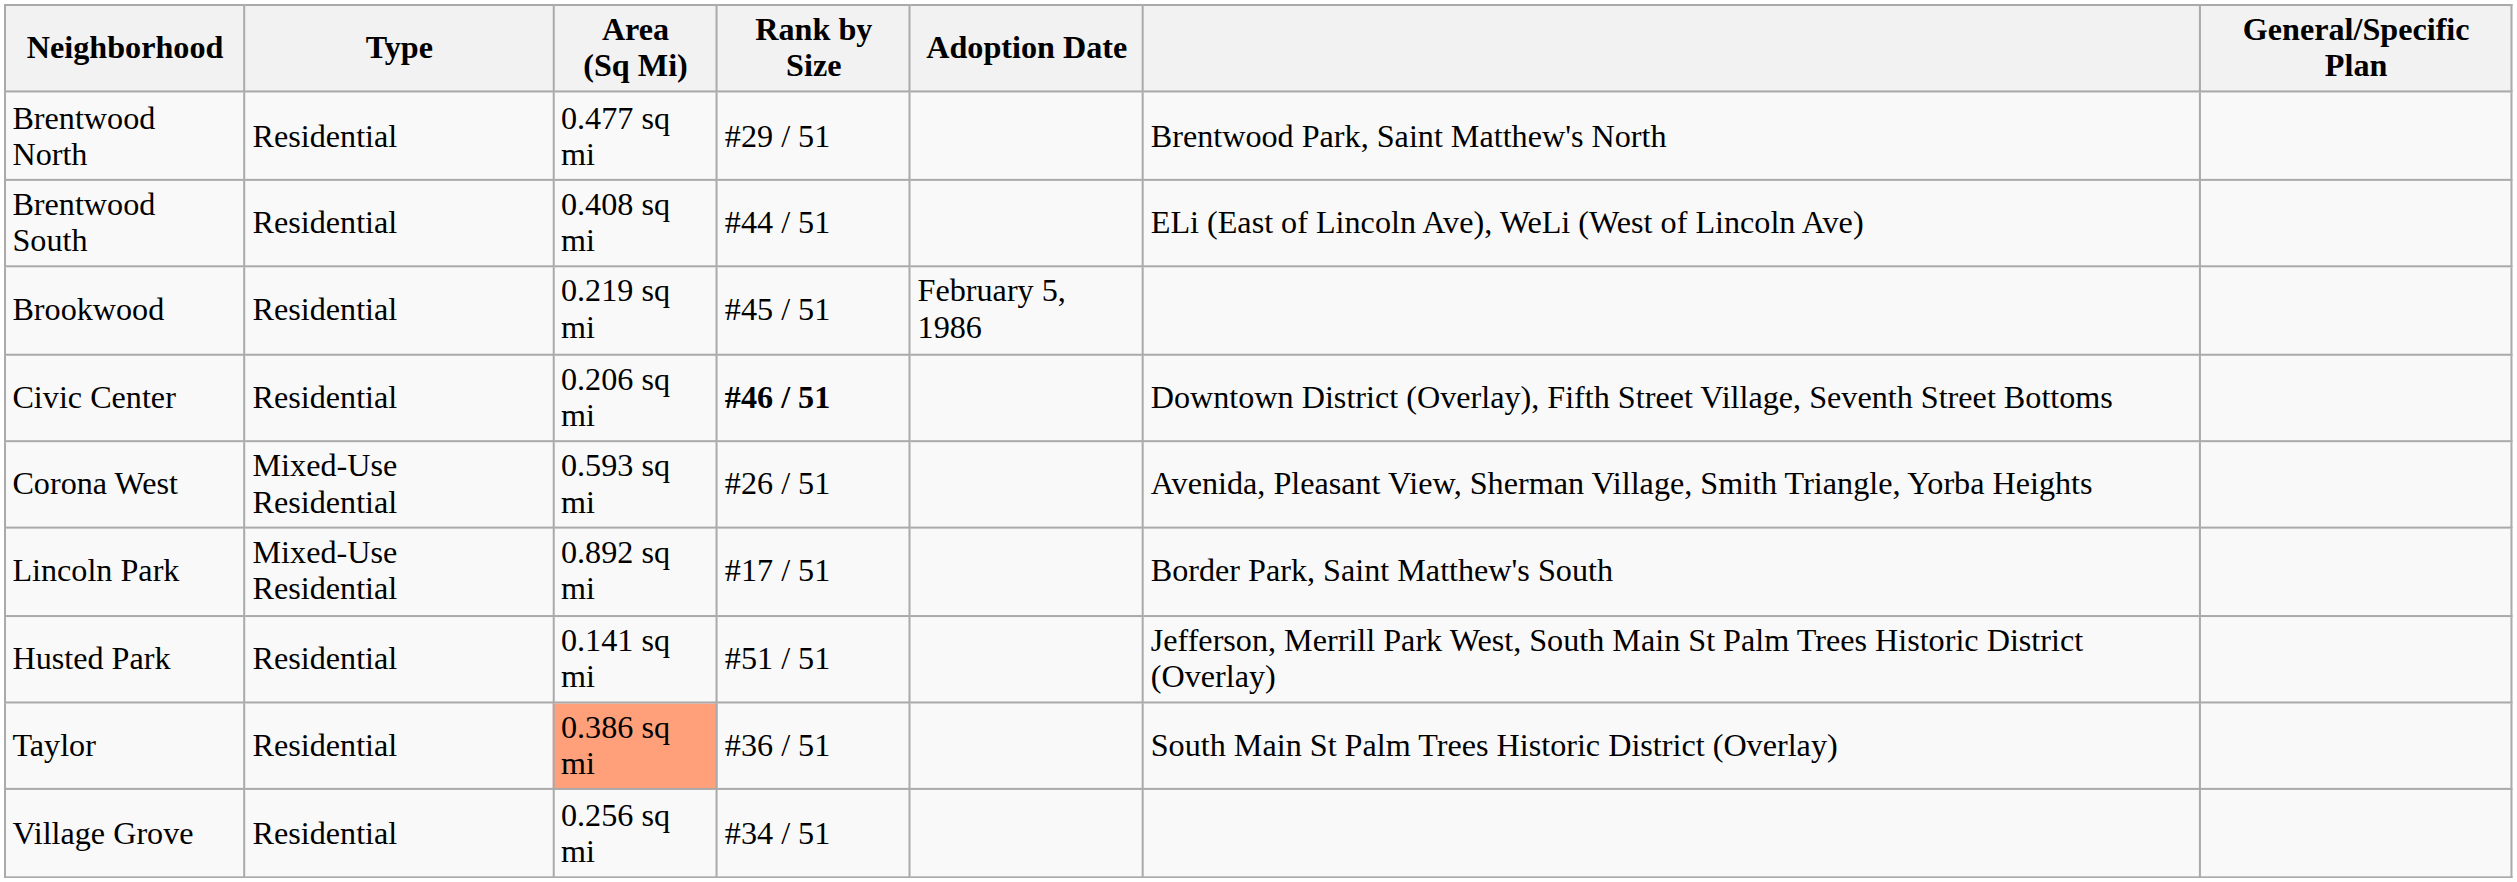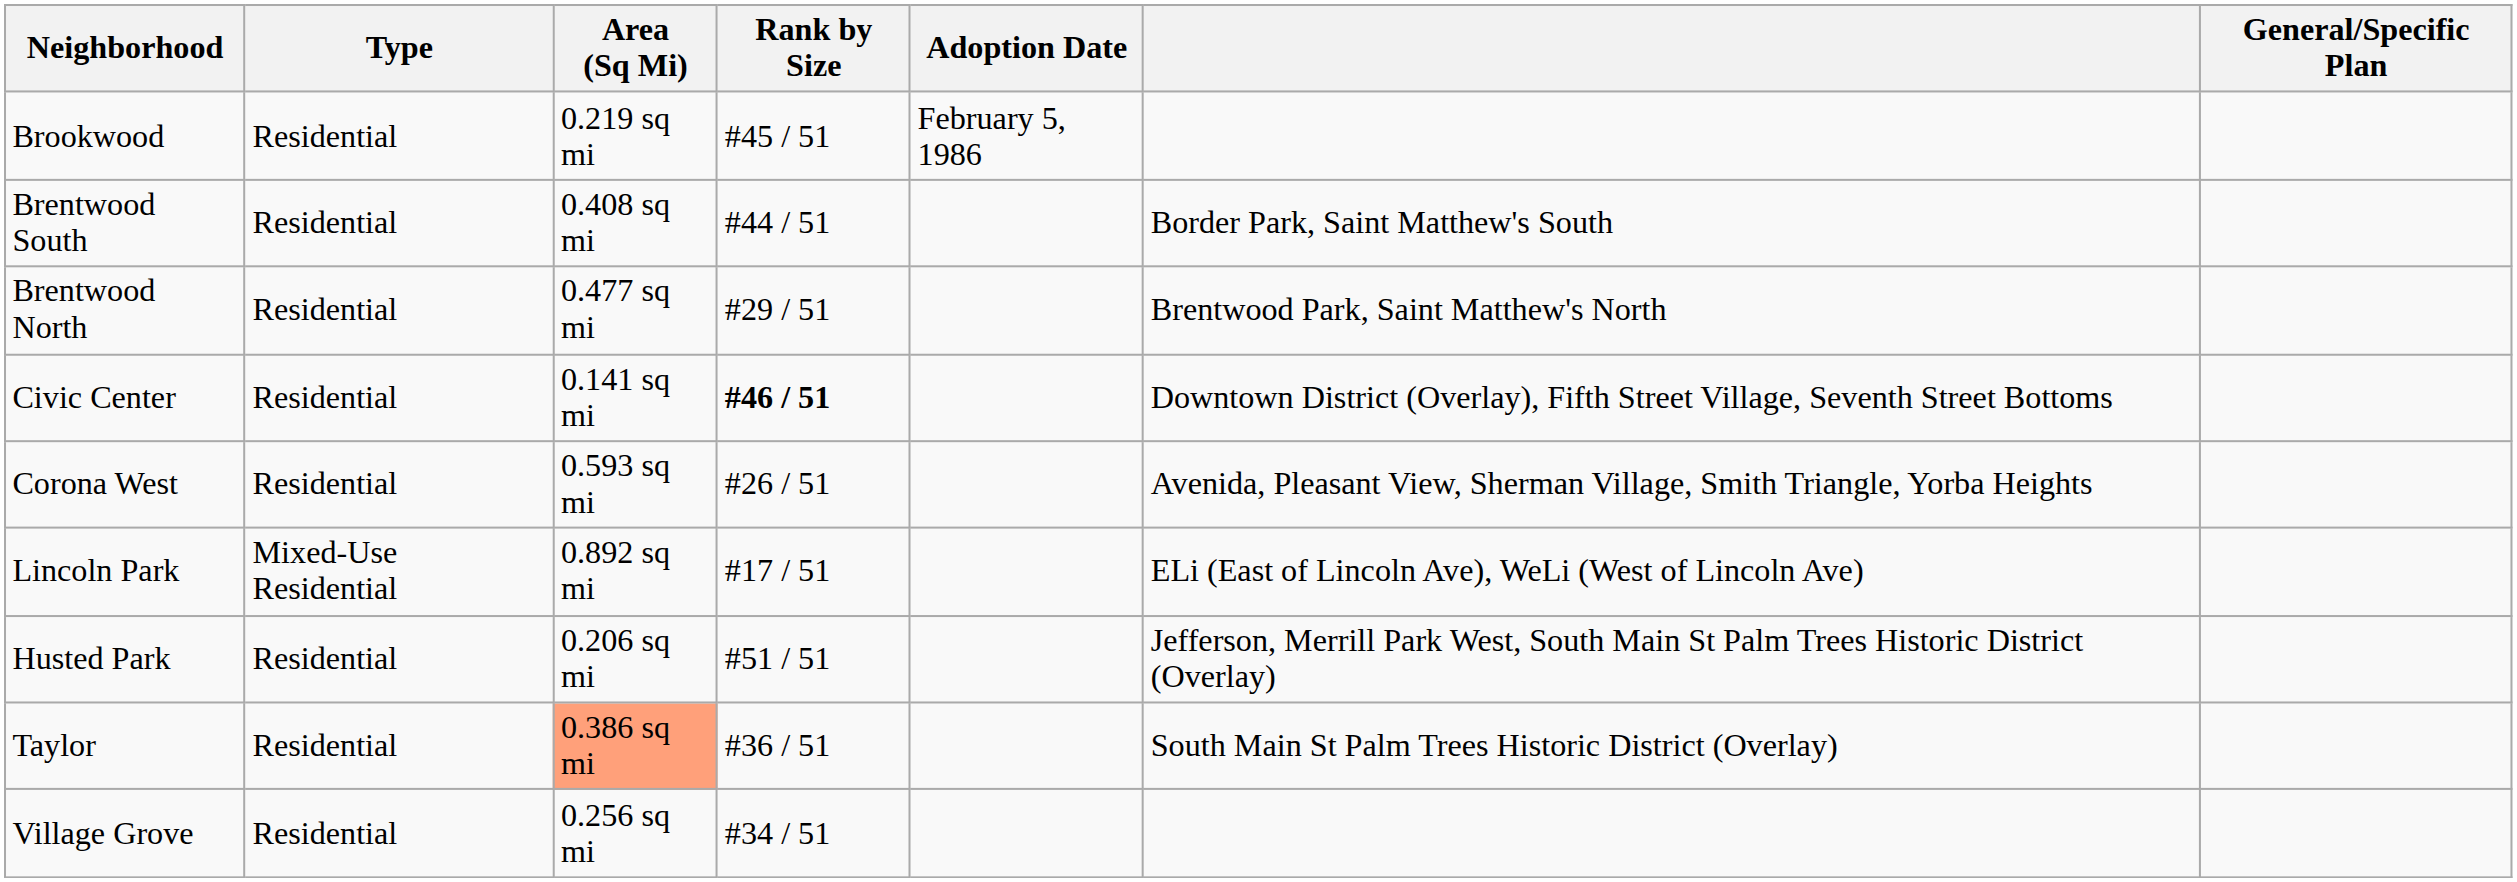rows swapped: Brentwood North <-> Brookwood
Brentwood South | column 6: ELi (East of Lincoln Ave), WeLi (West of Lincoln Ave) -> Border Park, Saint Matthew's South
Civic Center | Area (Sq Mi): 0.206 sq mi -> 0.141 sq mi
Corona West | Type: Mixed-Use Residential -> Residential
Lincoln Park | column 6: Border Park, Saint Matthew's South -> ELi (East of Lincoln Ave), WeLi (West of Lincoln Ave)
Husted Park | Area (Sq Mi): 0.141 sq mi -> 0.206 sq mi
